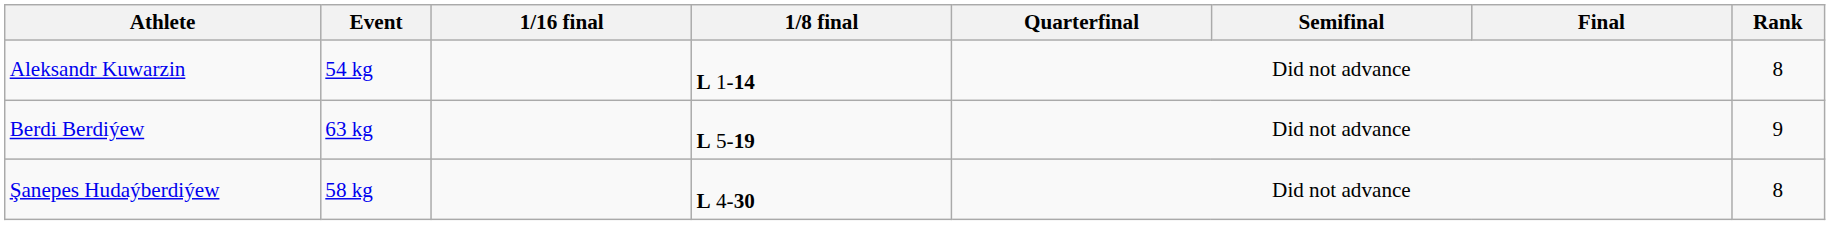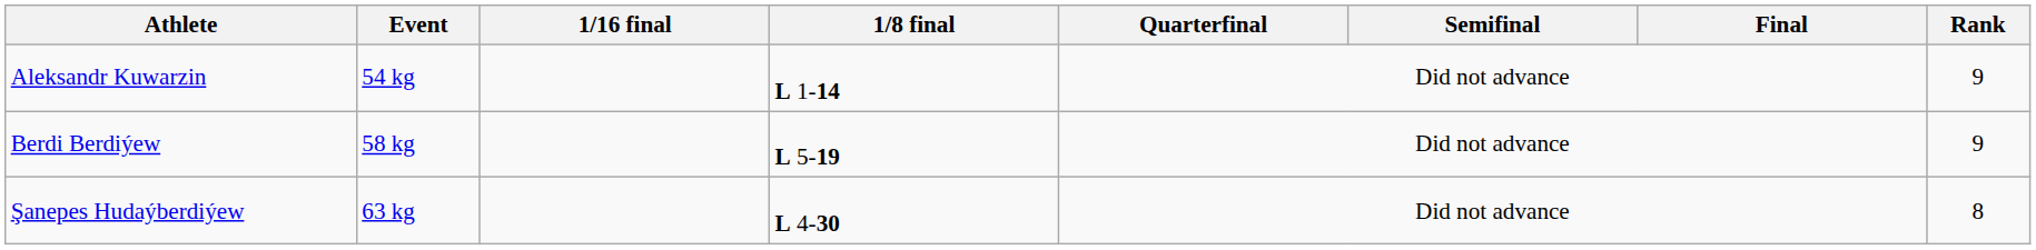Aleksandr Kuwarzin | Rank: 8 -> 9
Berdi Berdiýew | Event: 63 kg -> 58 kg
Şanepes Hudaýberdiýew | Event: 58 kg -> 63 kg
